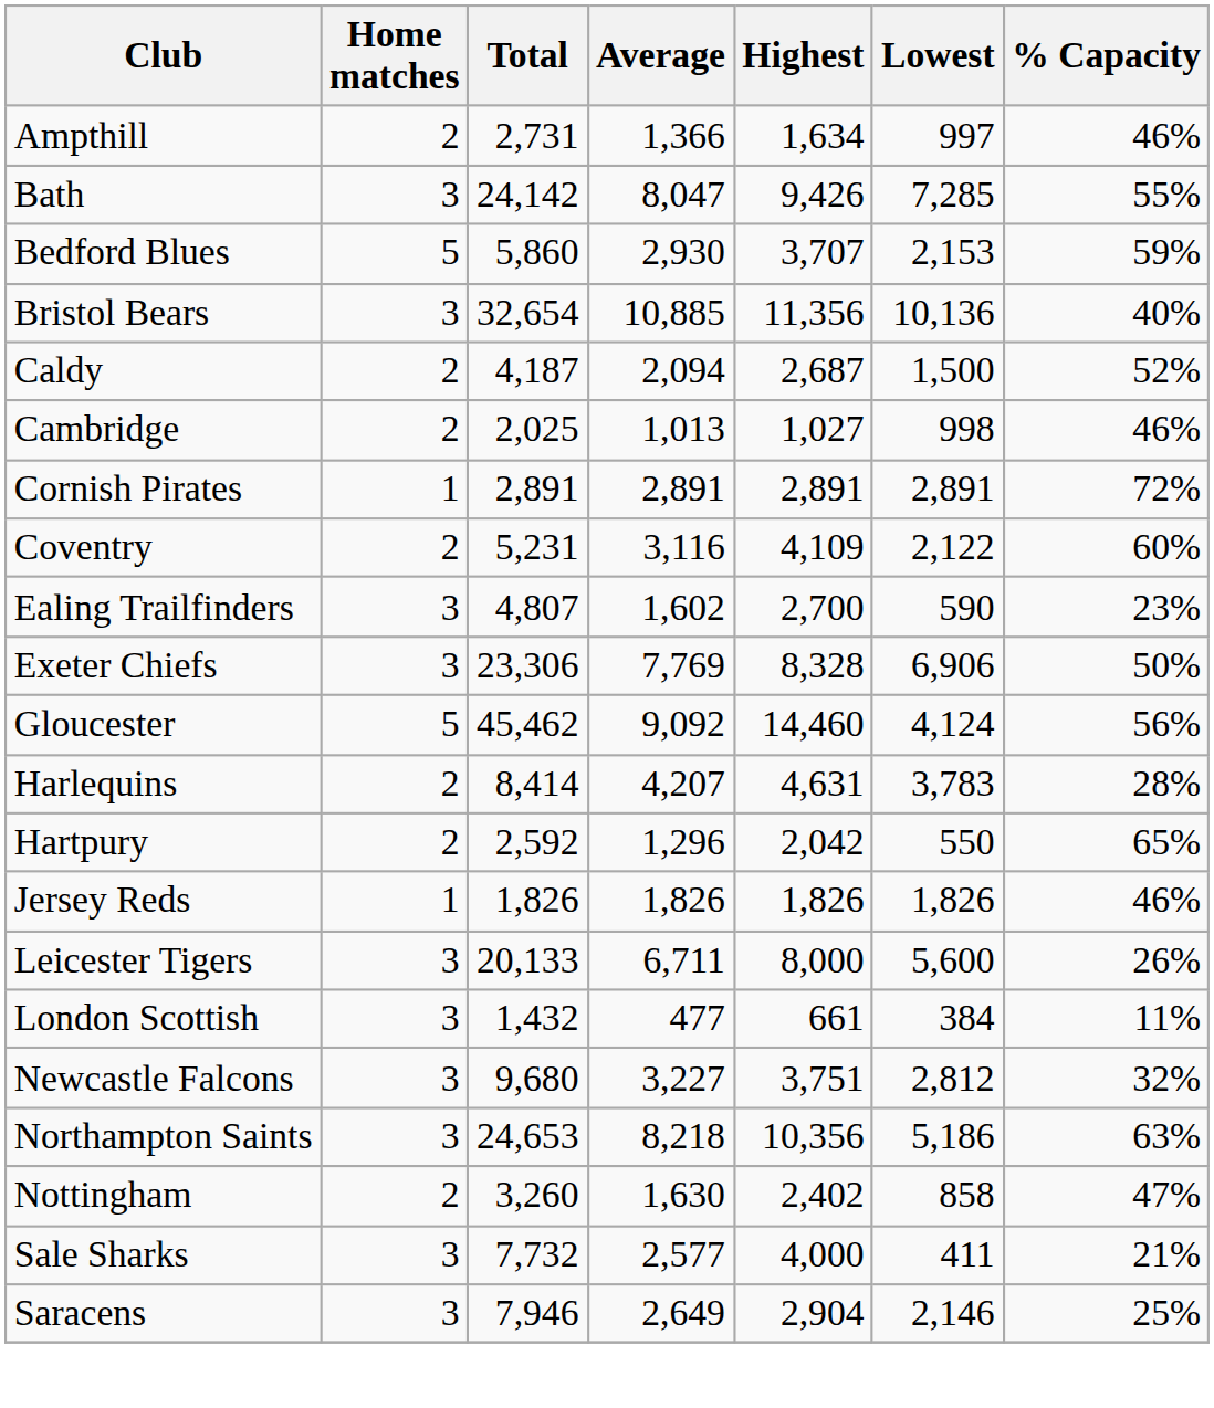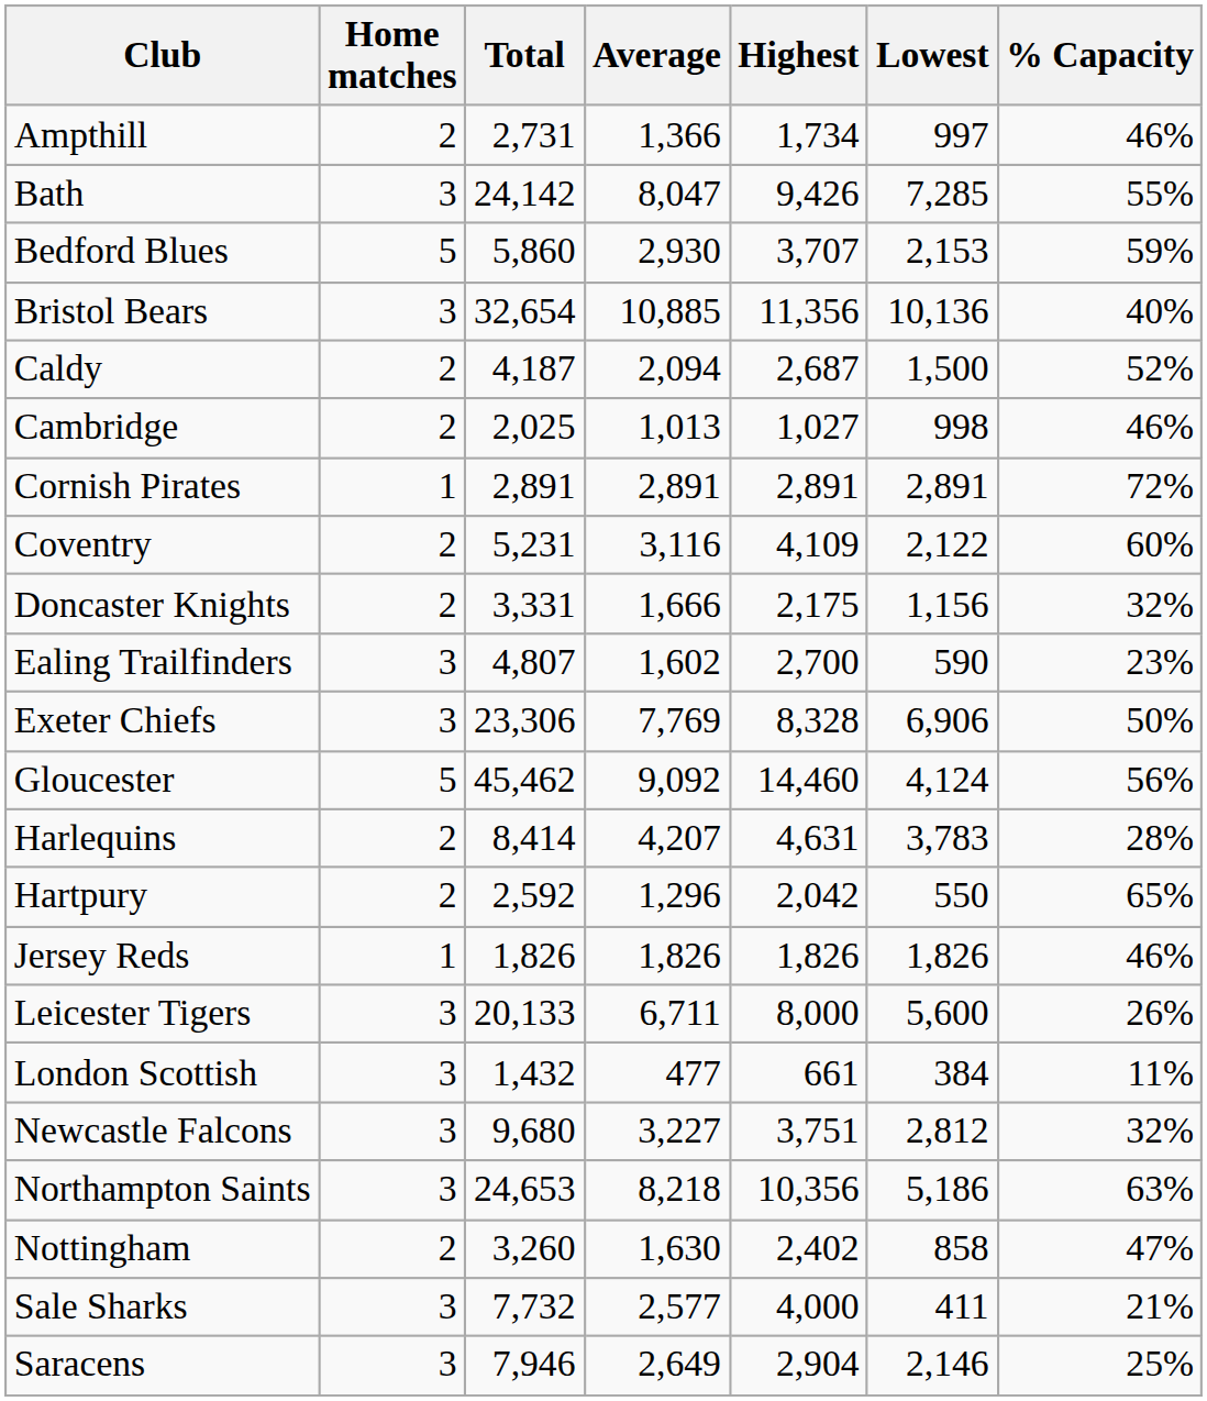Ampthill | Highest: 1,634 -> 1,734
+ row: Doncaster Knights | 2 | 3,331 | 1,666 | 2,175 | 1,156 | 32%
